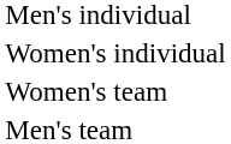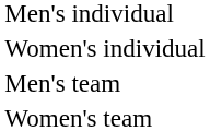rows swapped: Men's team <-> Women's team
